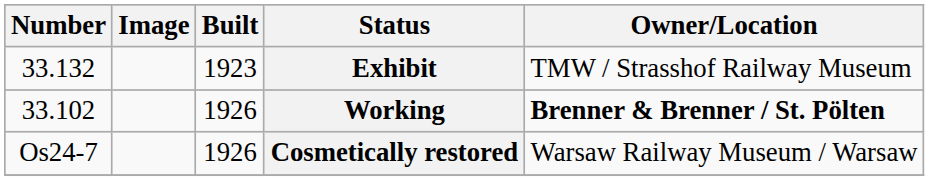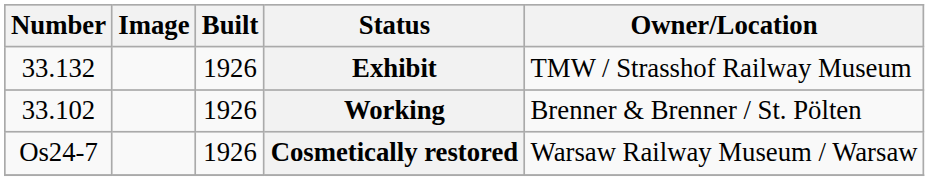Exhibit | Built: 1923 -> 1926
Working | Owner/Location: bold -> normal
